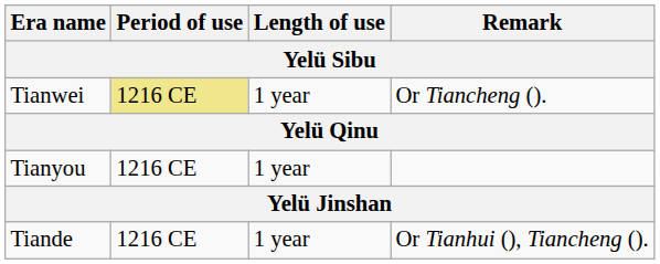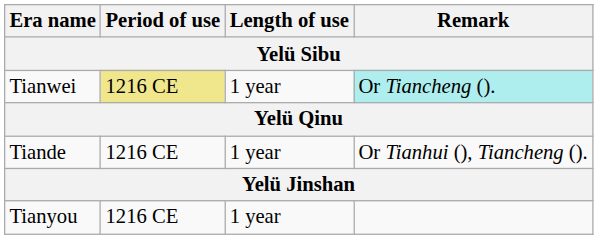Tianwei | Remark: no background -> paleturquoise background
rows swapped: Tianyou <-> Tiande
